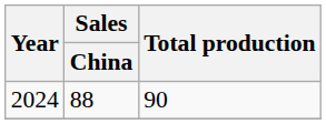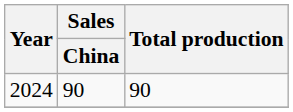2024 | Sales / China: 88 -> 90
